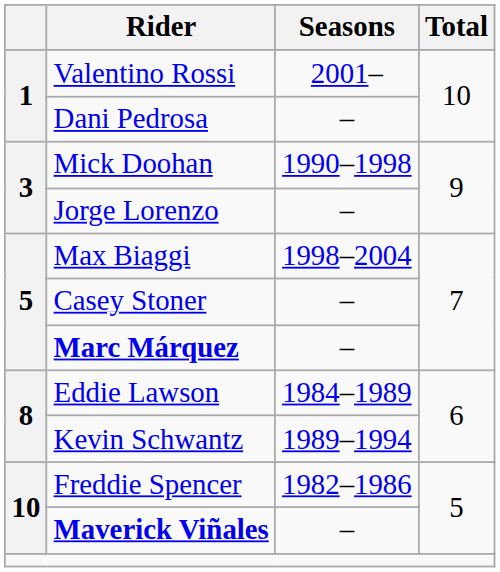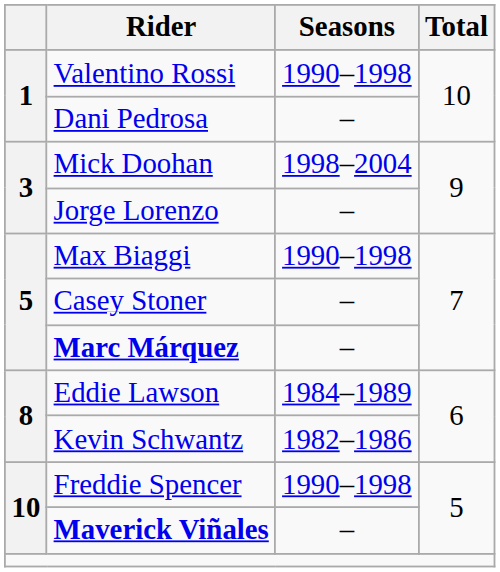Valentino Rossi | Seasons: 2001– -> 1990–1998
Mick Doohan | Seasons: 1990–1998 -> 1998–2004
Max Biaggi | Seasons: 1998–2004 -> 1990–1998
Kevin Schwantz | Seasons: 1989–1994 -> 1982–1986
Freddie Spencer | Seasons: 1982–1986 -> 1990–1998
